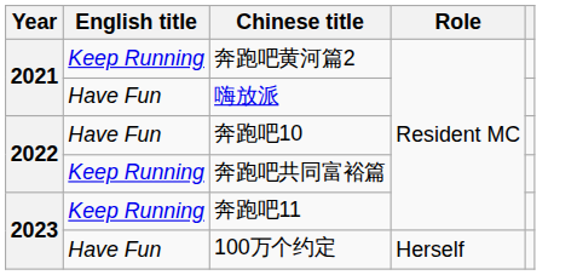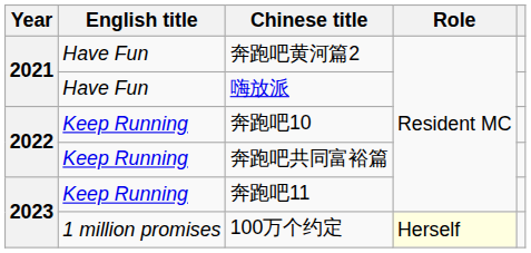奔跑吧黄河篇2 | English title: Keep Running -> Have Fun
奔跑吧10 | English title: Have Fun -> Keep Running
100万个约定 | English title: Have Fun -> 1 million promises
100万个约定 | Role: no background -> lightyellow background
